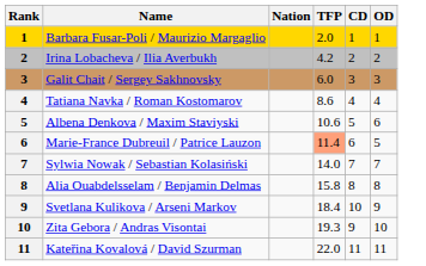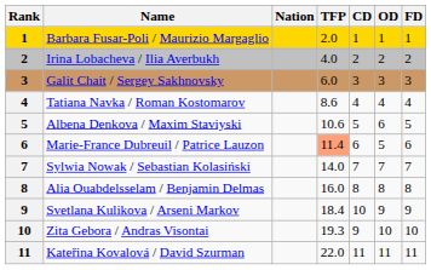+ column: FD | 1 | 2 | 3 | 4 | 5 | 6 | 7 | 8 | 9 | 10 | 11
Irina Lobacheva / Ilia Averbukh | TFP: 4.2 -> 4.0
Alia Ouabdelsselam / Benjamin Delmas | TFP: 15.8 -> 16.0
